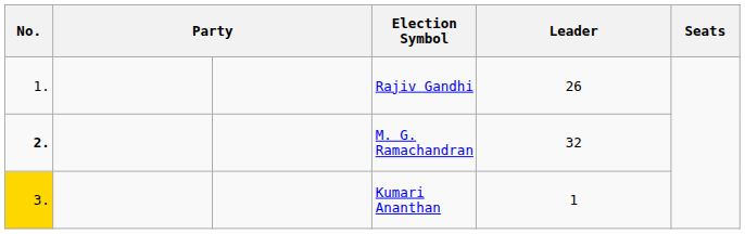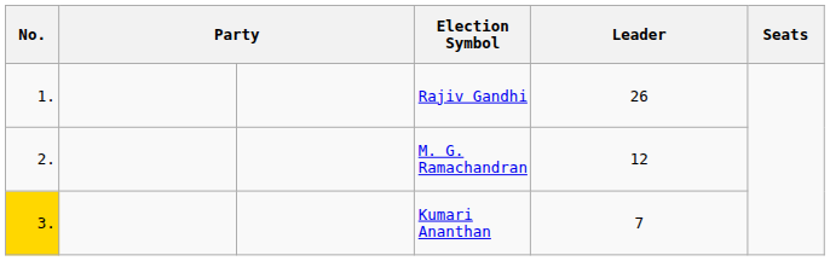M. G. Ramachandran | No.: bold -> normal
M. G. Ramachandran | Leader: 32 -> 12
Kumari Ananthan | Leader: 1 -> 7
